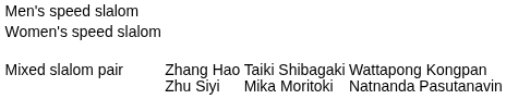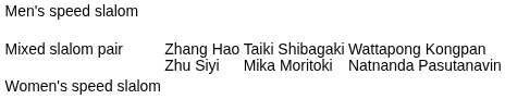rows swapped: Women's speed slalom <-> Mixed slalom pair
